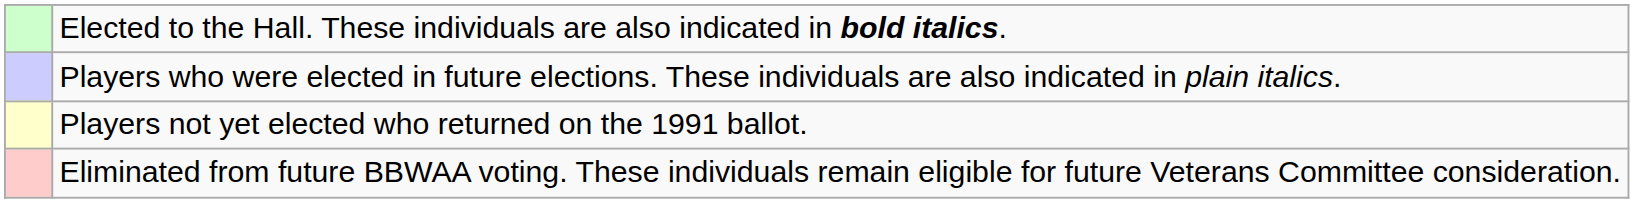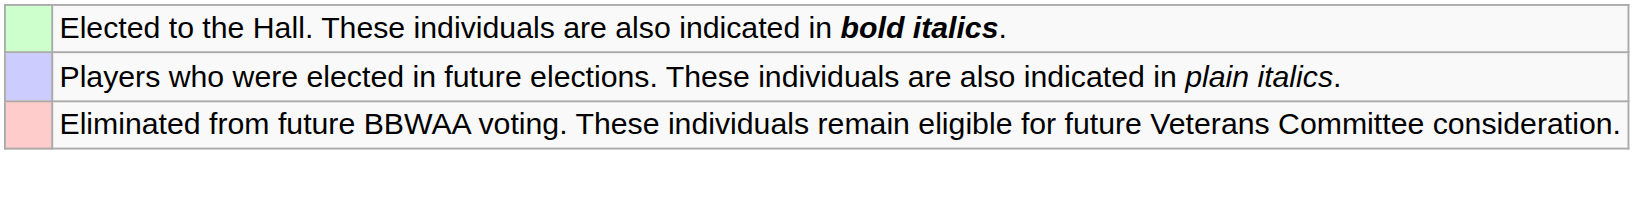- row: Players not yet elected who returned on the 1991 ballot.
